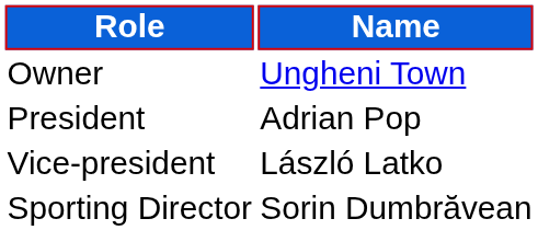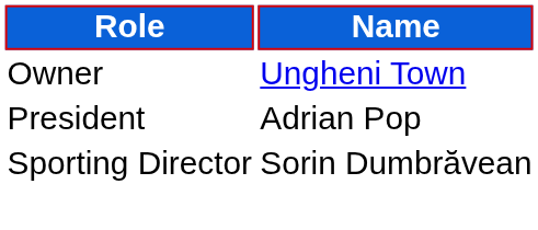- row: Vice-president | László Latko
